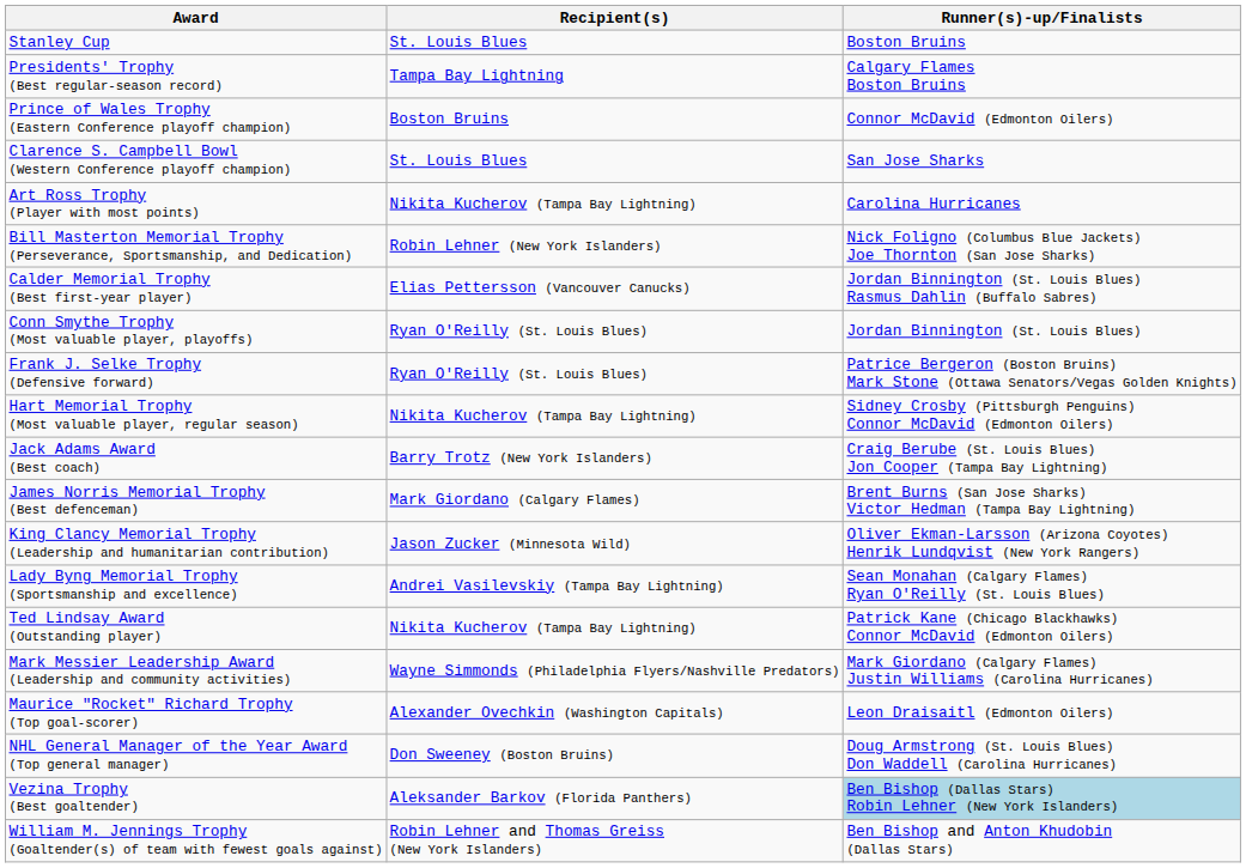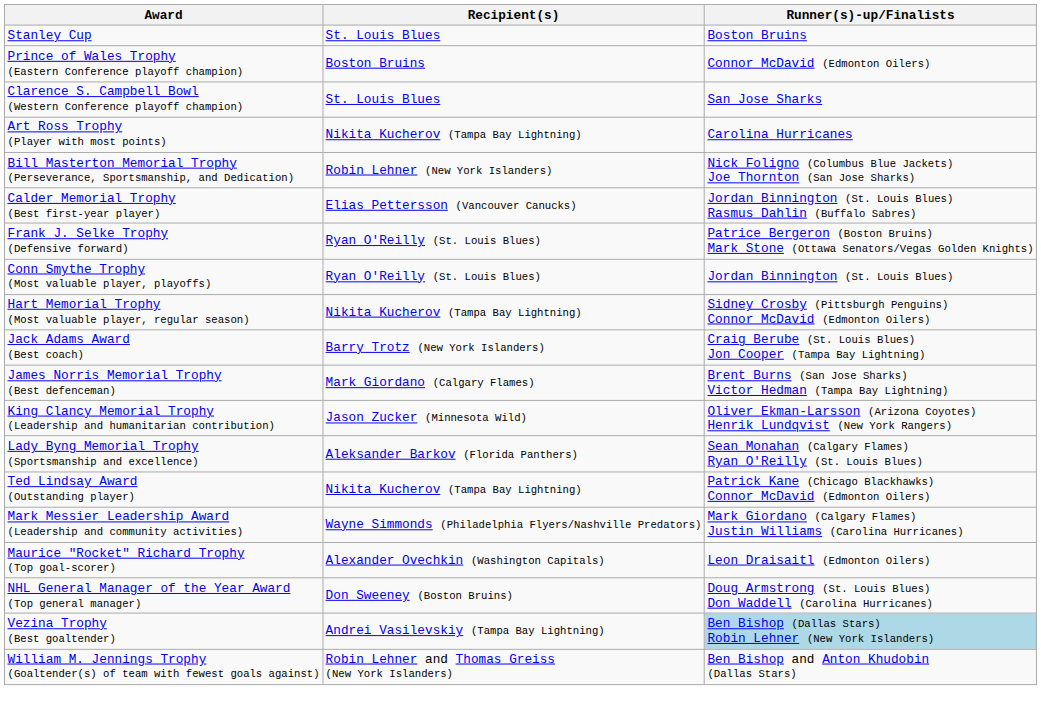- row: Presidents' Trophy (Best regular-season record) | Tampa Bay Lightning | Calgary Flames Boston Bruins
rows swapped: Conn Smythe Trophy (Most valuable player, playoffs) <-> Frank J. Selke Trophy (Defensive forward)
Lady Byng Memorial Trophy (Sportsmanship and excellence) | Recipient(s): Andrei Vasilevskiy (Tampa Bay Lightning) -> Aleksander Barkov (Florida Panthers)
Vezina Trophy (Best goaltender) | Recipient(s): Aleksander Barkov (Florida Panthers) -> Andrei Vasilevskiy (Tampa Bay Lightning)
